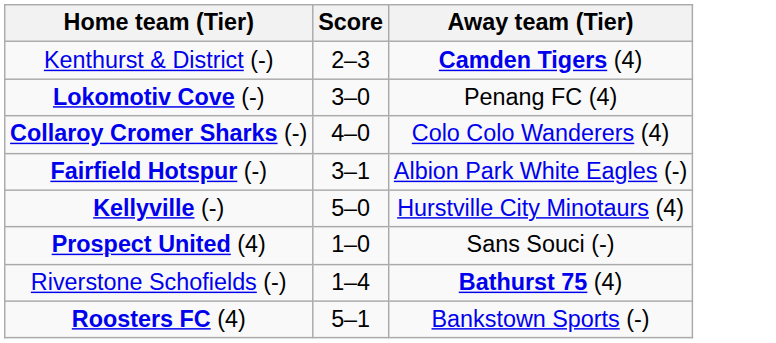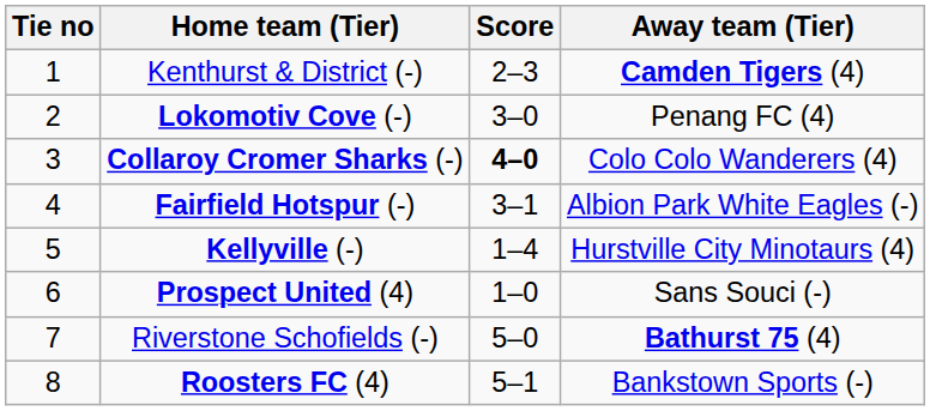+ column: Tie no | 1 | 2 | 3 | 4 | 5 | 6 | 7 | 8
Collaroy Cromer Sharks (-) | Score: normal -> bold
Kellyville (-) | Score: 5–0 -> 1–4
Riverstone Schofields (-) | Score: 1–4 -> 5–0
